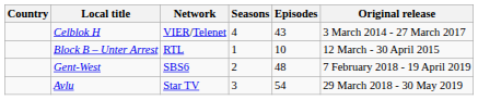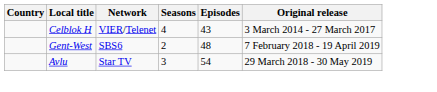- row: Block B – Unter Arrest | RTL | 1 | 10 | 12 March - 30 April 2015
